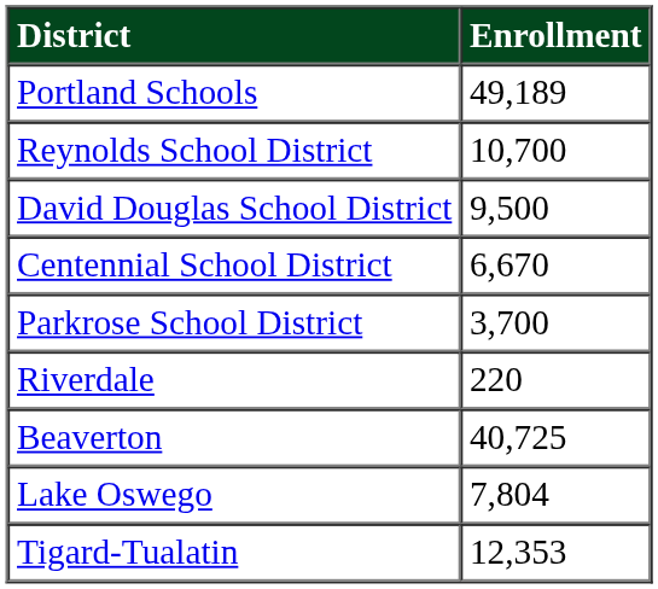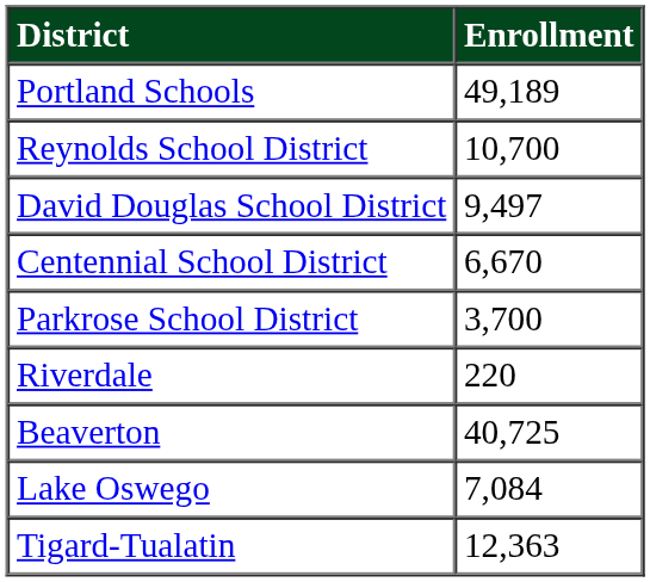David Douglas School District | Enrollment: 9,500 -> 9,497
Lake Oswego | Enrollment: 7,804 -> 7,084
Tigard-Tualatin | Enrollment: 12,353 -> 12,363
